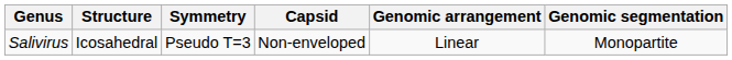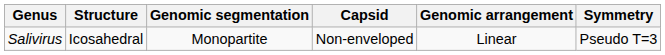columns swapped: Symmetry <-> Genomic segmentation
